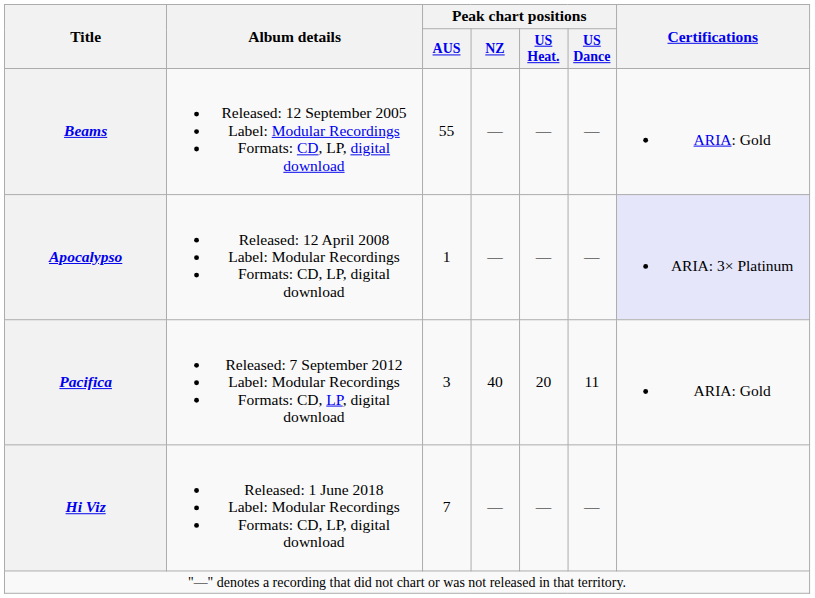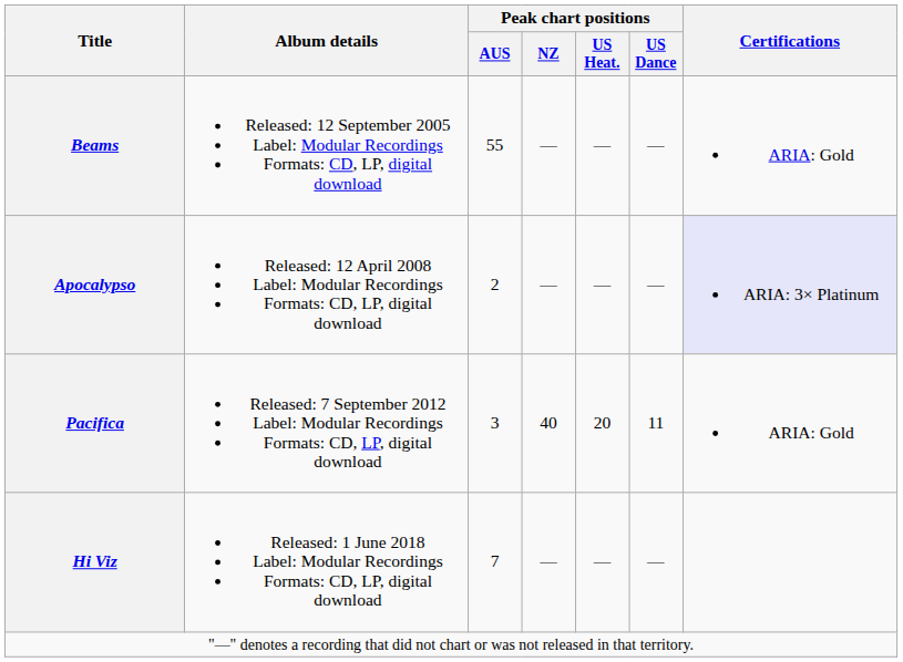Apocalypso | Peak chart positions / AUS: 1 -> 2
